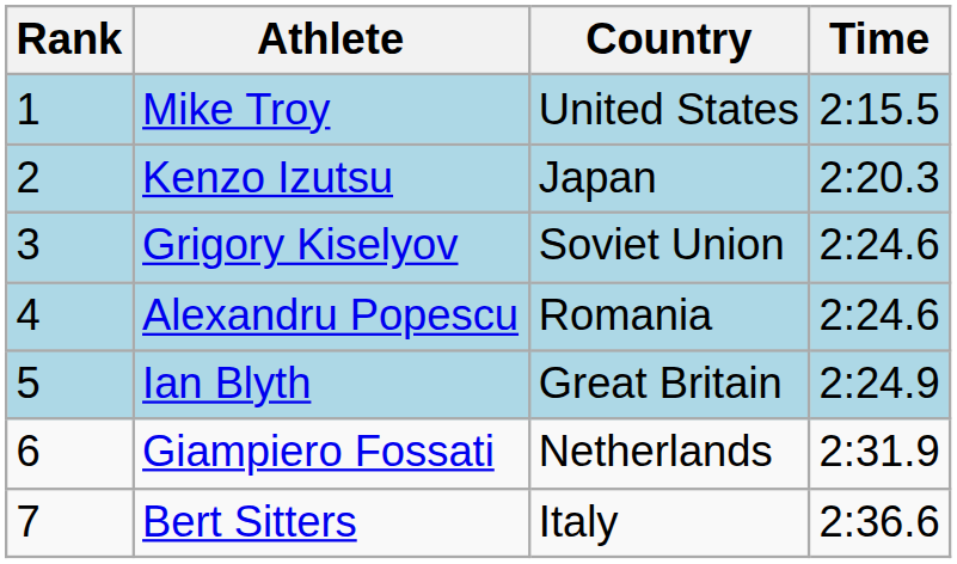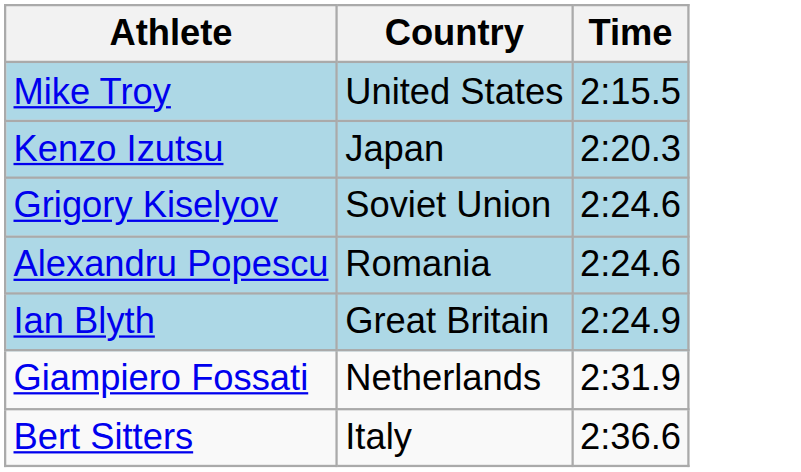- column: Rank | 1 | 2 | 3 | 4 | 5 | 6 | 7
